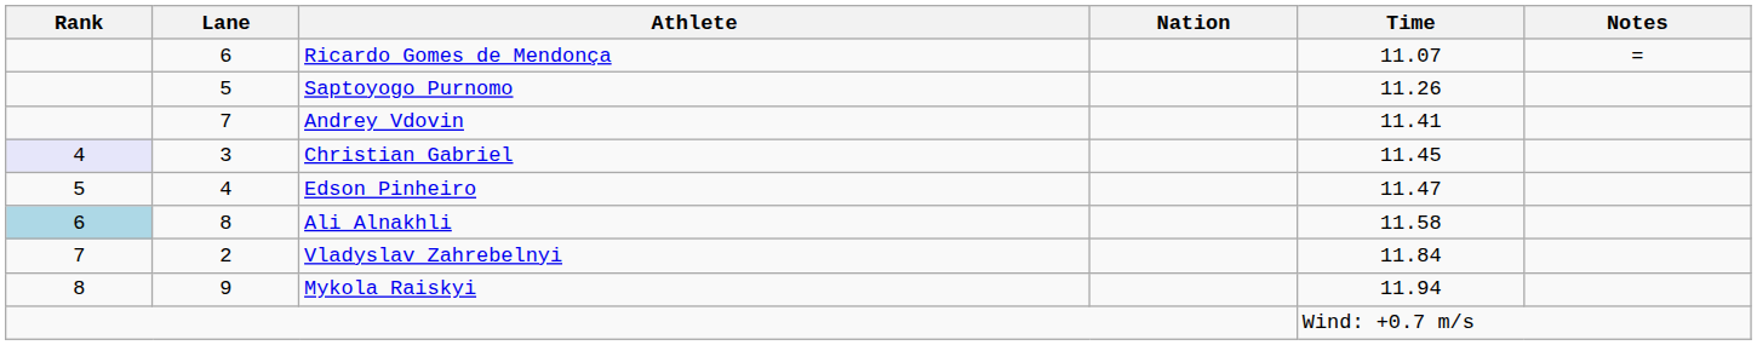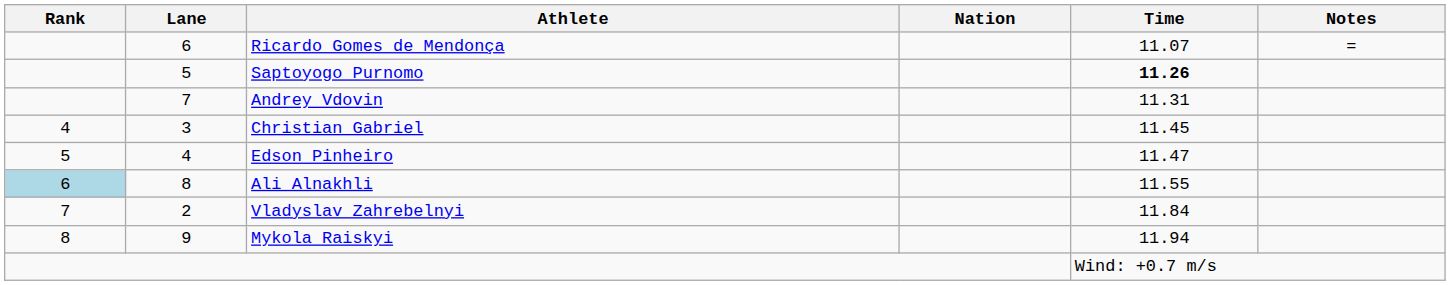Saptoyogo Purnomo | Time: normal -> bold
Andrey Vdovin | Time: 11.41 -> 11.31
Christian Gabriel | Rank: lavender background -> no background
Ali Alnakhli | Time: 11.58 -> 11.55
